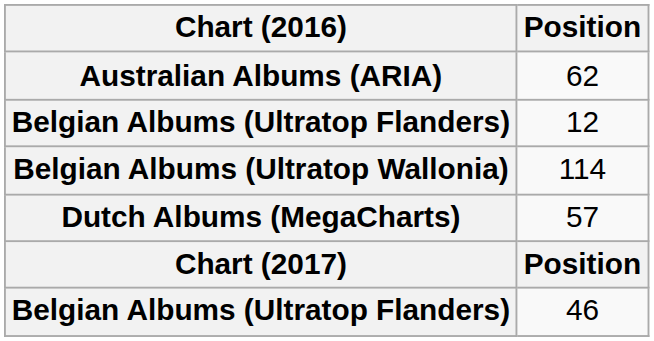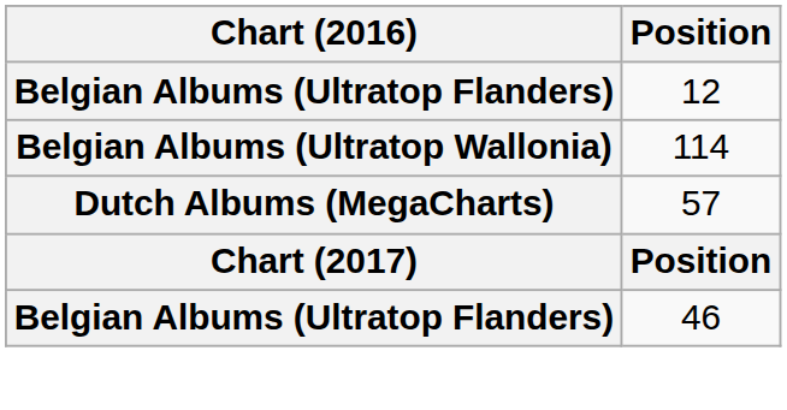- row: Australian Albums (ARIA) | 62
